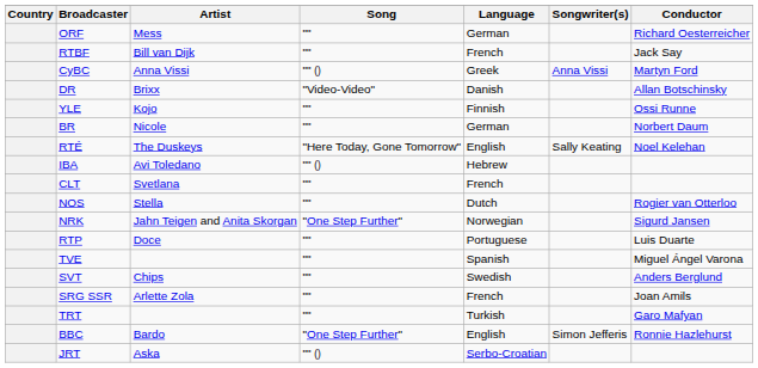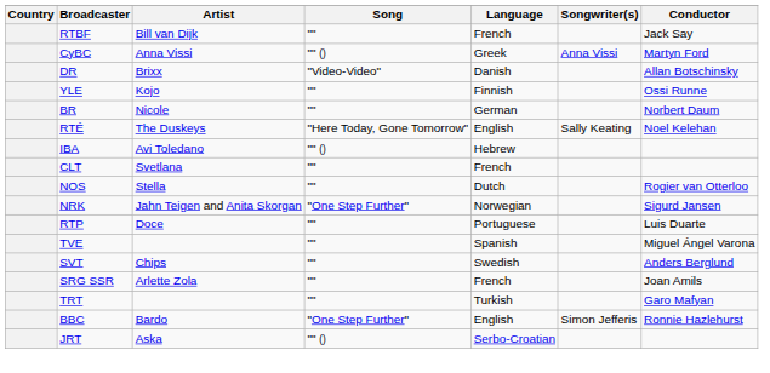- row: ORF | Mess | "" | German | Richard Oesterreicher
